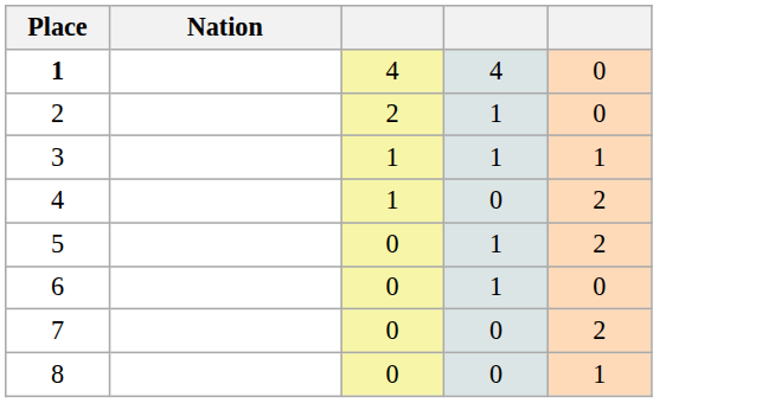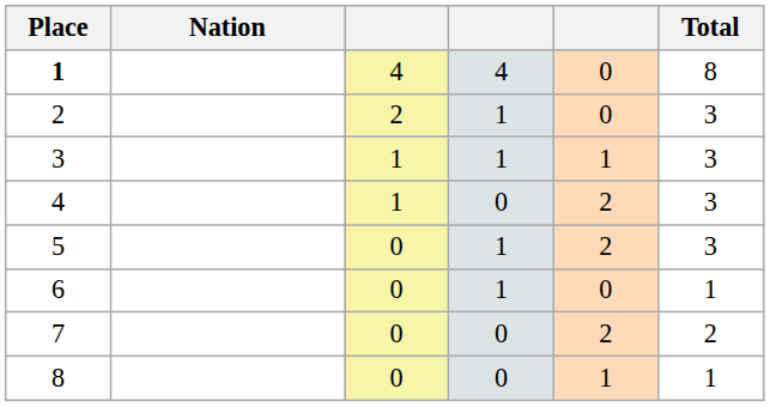+ column: Total | 8 | 3 | 3 | 3 | 3 | 1 | 2 | 1
